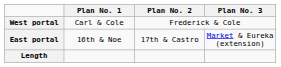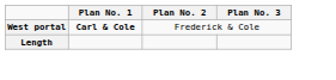West portal | Plan No. 1: normal -> bold
- row: East portal | 16th & Noe | 17th & Castro | Market & Eureka (extension)
